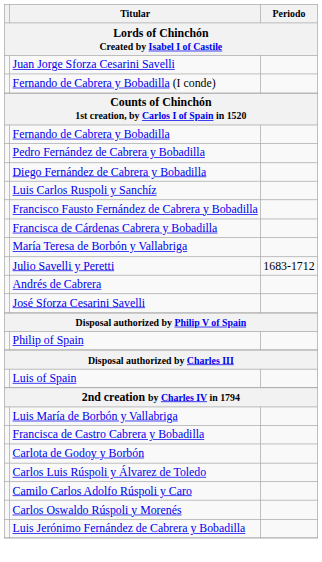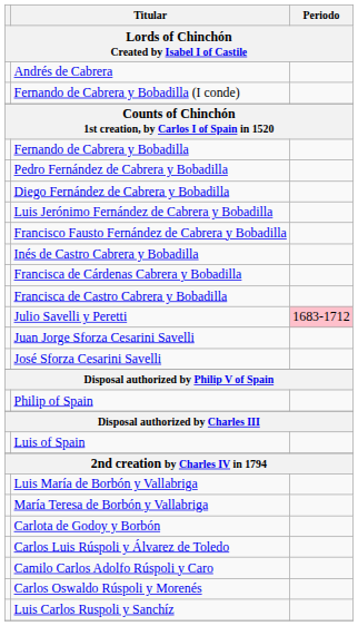rows swapped: Andrés de Cabrera <-> Juan Jorge Sforza Cesarini Savelli
rows swapped: Luis Jerónimo Fernández de Cabrera y Bobadilla <-> Luis Carlos Ruspoli y Sanchíz
+ row: Inés de Castro Cabrera y Bobadilla
rows swapped: Francisca de Castro Cabrera y Bobadilla <-> María Teresa de Borbón y Vallabriga
Julio Savelli y Peretti | Periodo: no background -> pink background
